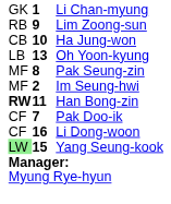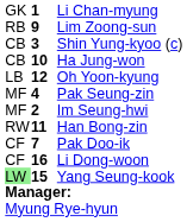+ row: CB | 3 | Shin Yung-kyoo (c)
Oh Yoon-kyung | column 2: 13 -> 12
Pak Seung-zin | column 2: 8 -> 4
Han Bong-zin | column 1: bold -> normal
